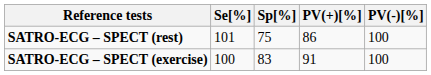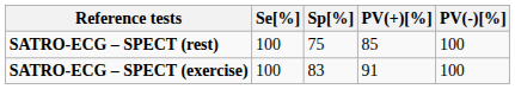SATRO-ECG – SPECT (rest) | Se[%]: 101 -> 100
SATRO-ECG – SPECT (rest) | PV(+)[%]: 86 -> 85
